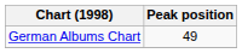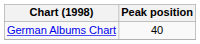German Albums Chart | Peak position: 49 -> 40
